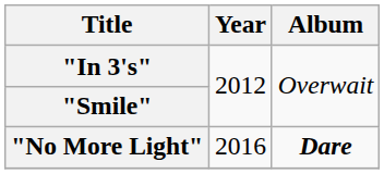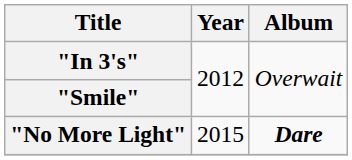"No More Light" | Year: 2016 -> 2015
